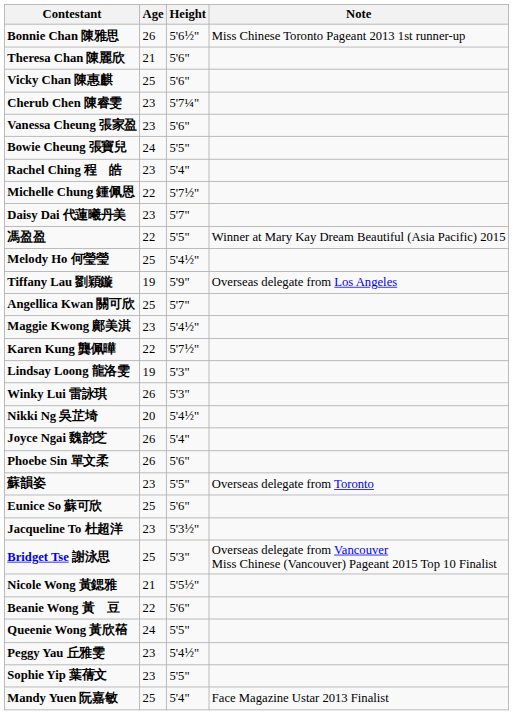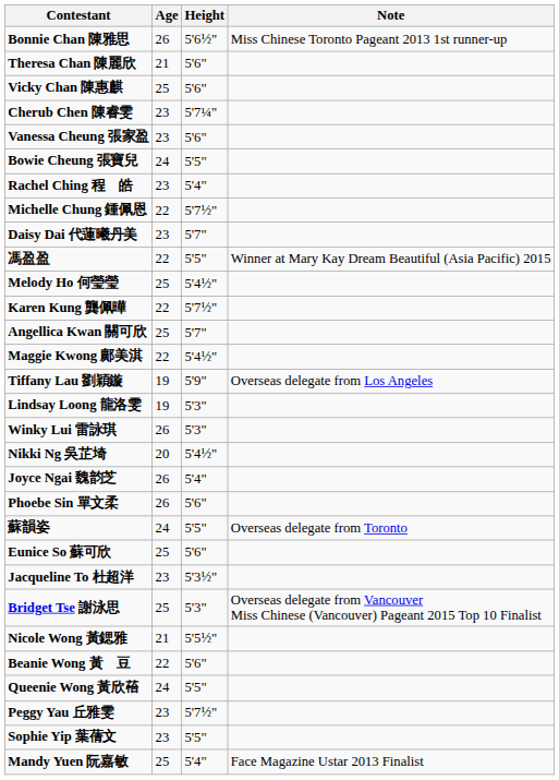rows swapped: Karen Kung 龔佩曄 <-> Tiffany Lau 劉穎鏇
Maggie Kwong 鄺美淇 | Age: 23 -> 22
蘇韻姿 | Age: 23 -> 24
Peggy Yau 丘雅雯 | Height: 5'4½" -> 5'7½"
